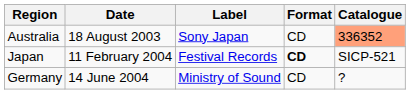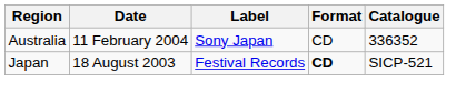Australia | Date: 18 August 2003 -> 11 February 2004
Australia | Catalogue: lightsalmon background -> no background
Japan | Date: 11 February 2004 -> 18 August 2003
- row: Germany | 14 June 2004 | Ministry of Sound | CD | ?
